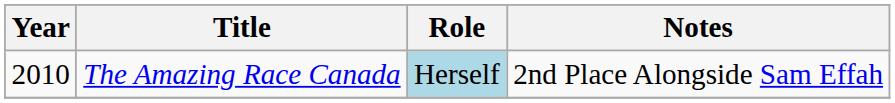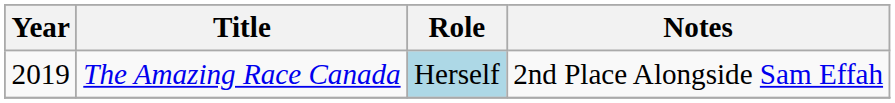The Amazing Race Canada | Year: 2010 -> 2019
